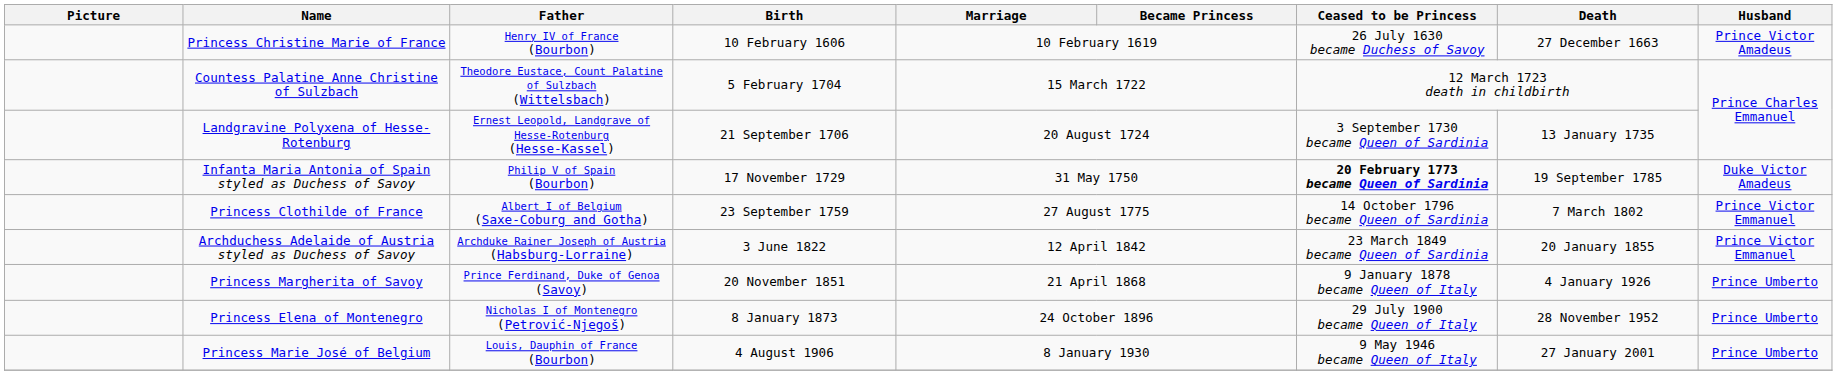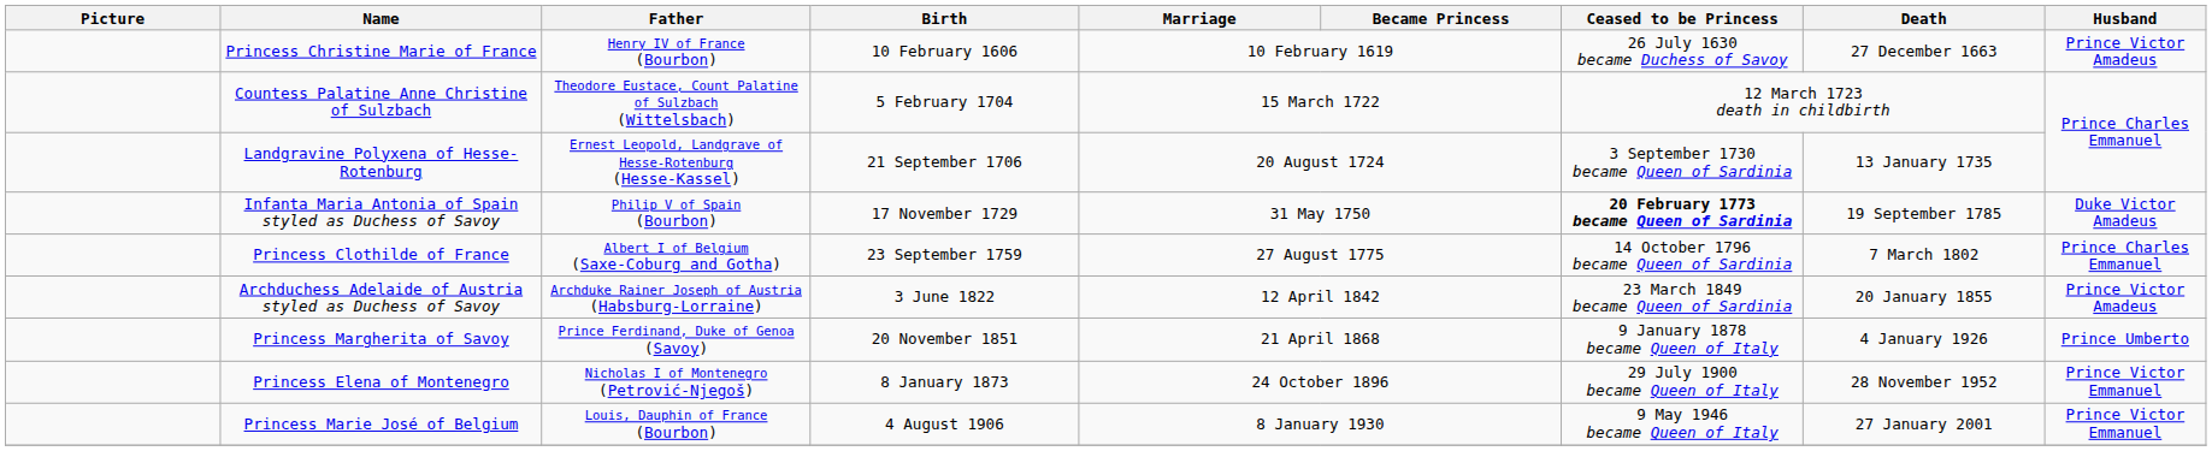Princess Clothilde of France | Husband: Prince Victor Emmanuel -> Prince Charles Emmanuel
Archduchess Adelaide of Austria styled as Duchess of Savoy | Husband: Prince Victor Emmanuel -> Prince Victor Amadeus
Princess Elena of Montenegro | Husband: Prince Umberto -> Prince Victor Emmanuel
Princess Marie José of Belgium | Husband: Prince Umberto -> Prince Victor Emmanuel
